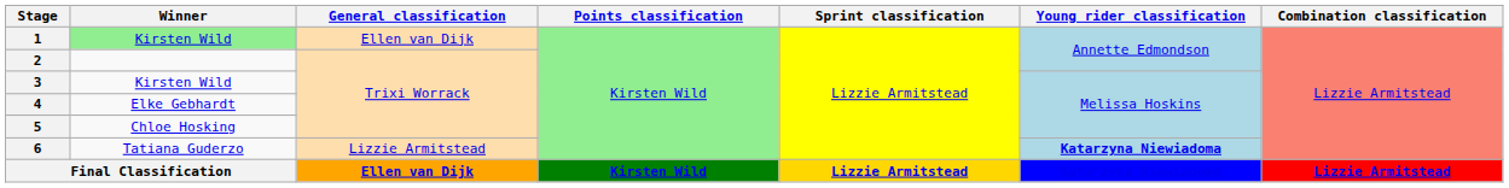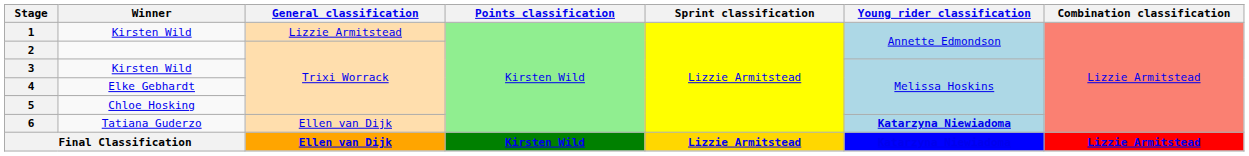1 | Winner: lightgreen background -> no background
1 | General classification: Ellen van Dijk -> Lizzie Armitstead
6 | General classification: Lizzie Armitstead -> Ellen van Dijk
